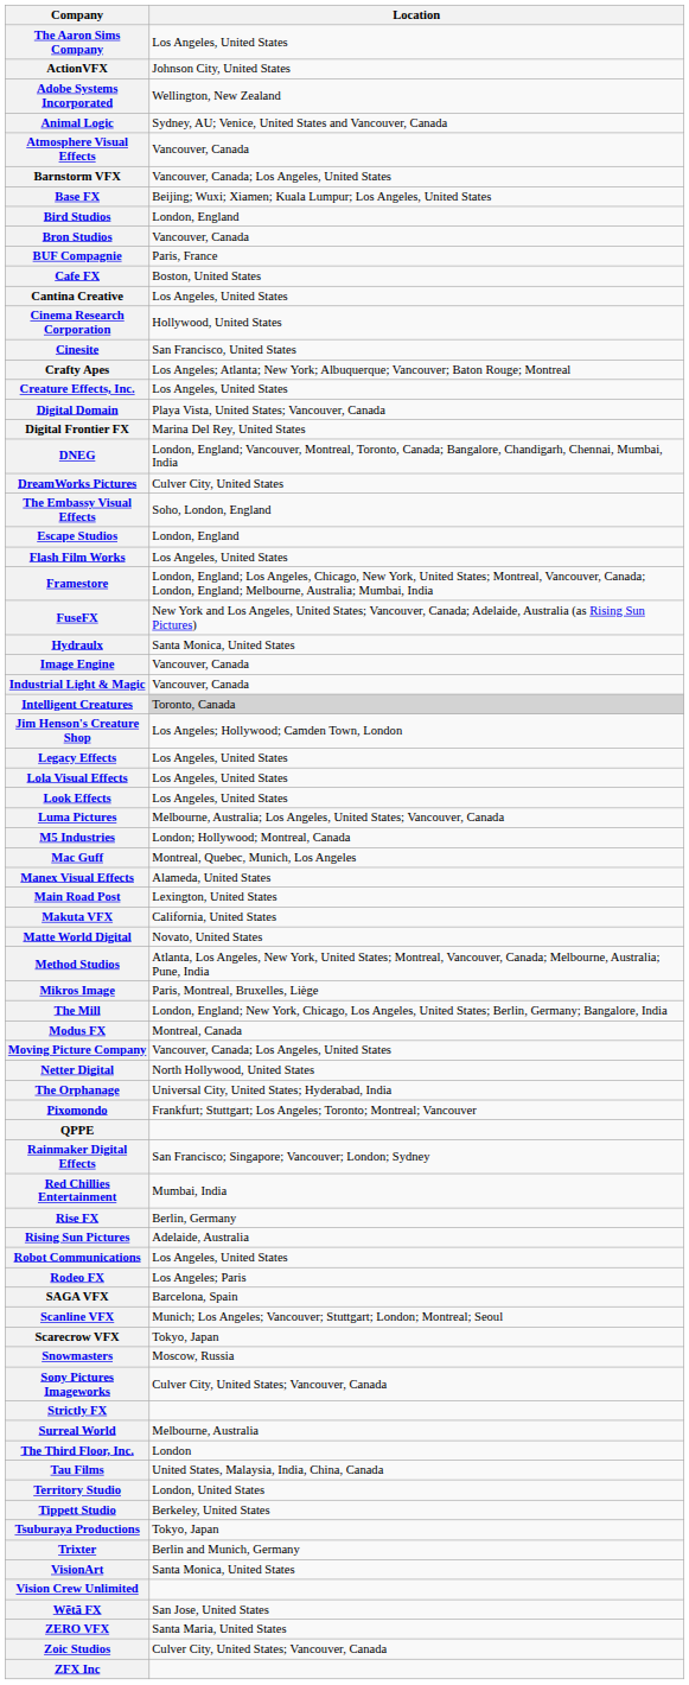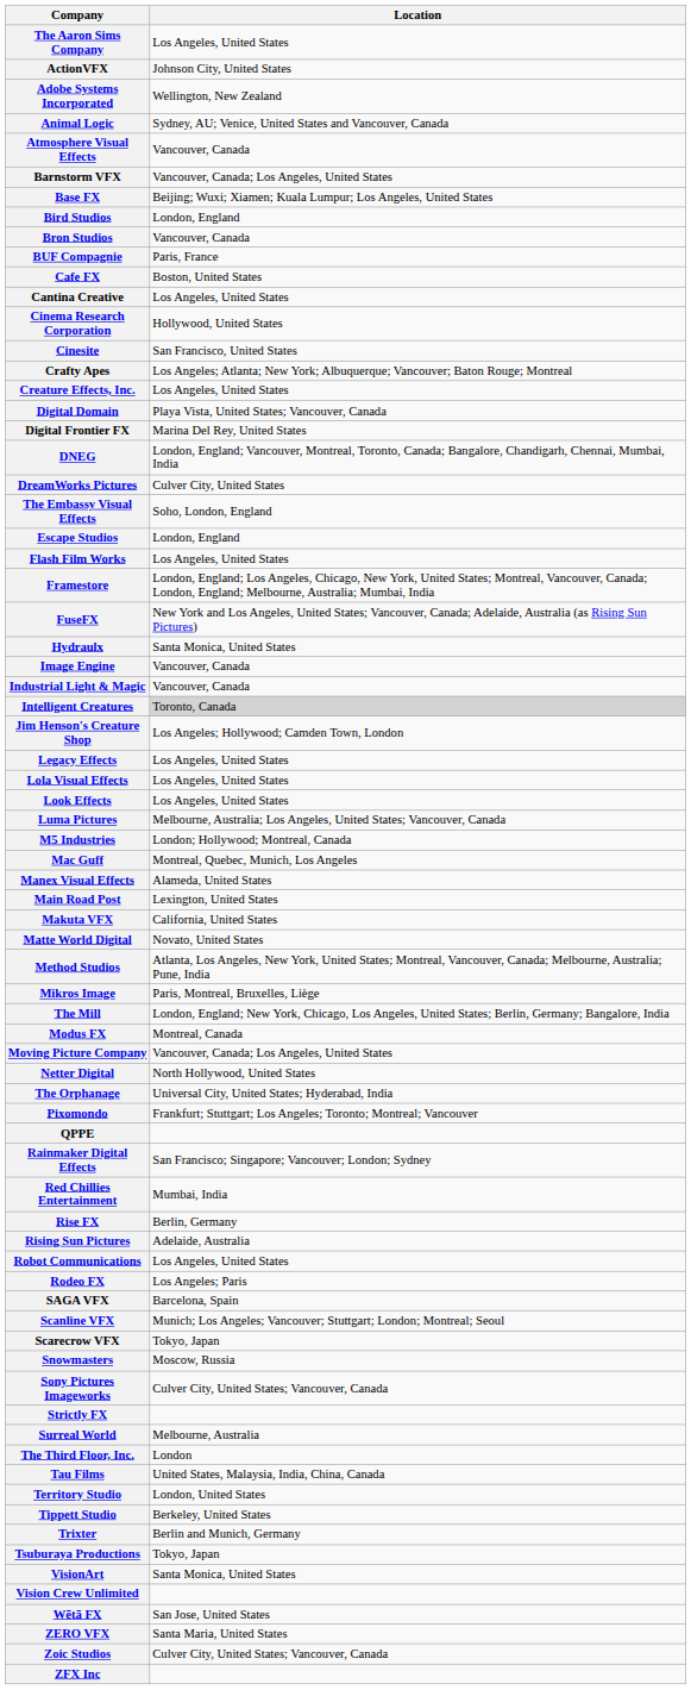rows swapped: Trixter <-> Tsuburaya Productions
